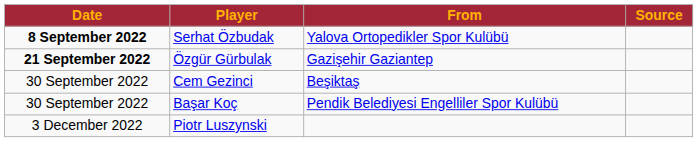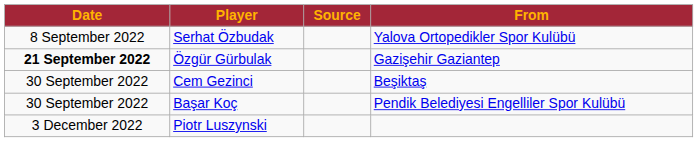columns swapped: From <-> Source
Serhat Özbudak | Date: bold -> normal
